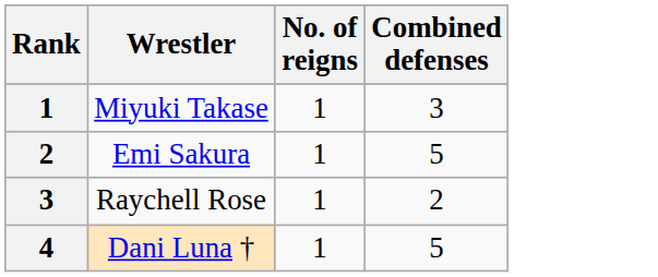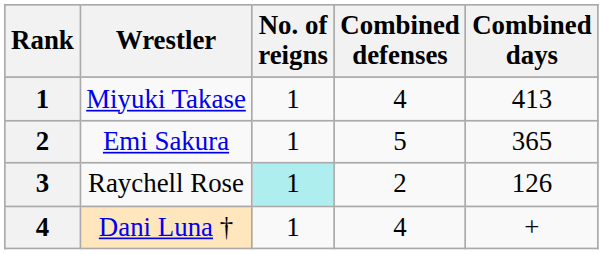+ column: Combined days | 413 | 365 | 126 | +
Miyuki Takase | Combined defenses: 3 -> 4
Raychell Rose | No. of reigns: no background -> paleturquoise background
Dani Luna † | Combined defenses: 5 -> 4
